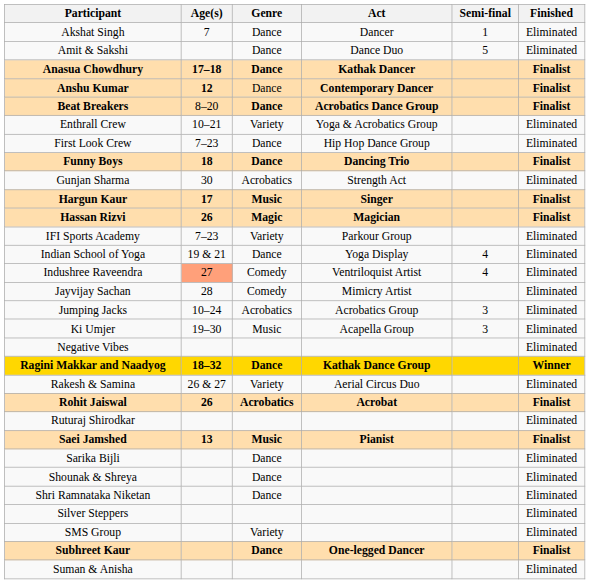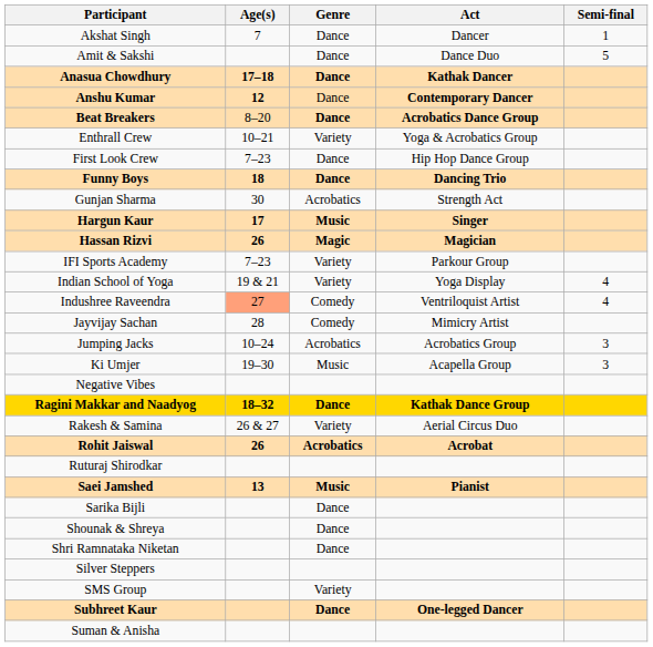- column: Finished | Eliminated | Eliminated | Finalist | Finalist | Finalist | Eliminated | Eliminated | Finalist | Eliminated | Finalist | Finalist | Eliminated | Eliminated | Eliminated | Eliminated | Eliminated | Eliminated | Eliminated | Winner | Eliminated | Finalist | Eliminated | Finalist | Eliminated | Eliminated | Eliminated | Eliminated | Eliminated | Finalist | Eliminated
Indian School of Yoga | Genre: Dance -> Variety
